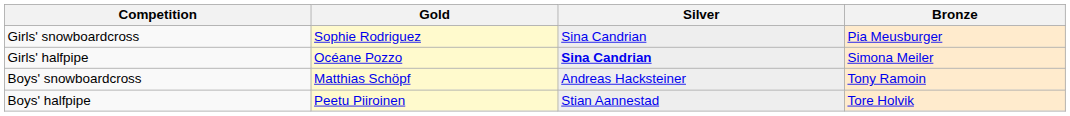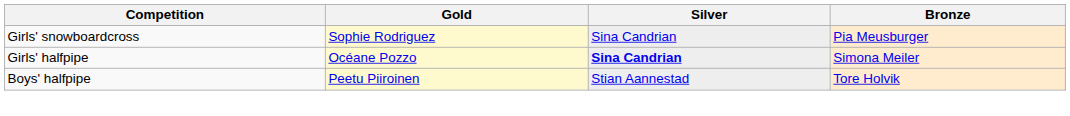- row: Boys' snowboardcross | Matthias Schöpf | Andreas Hacksteiner | Tony Ramoin
